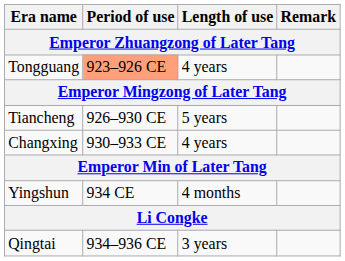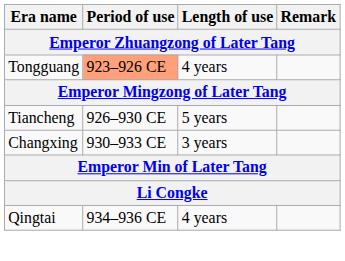Changxing | Length of use: 4 years -> 3 years
- row: Yingshun | 934 CE | 4 months
Qingtai | Length of use: 3 years -> 4 years
